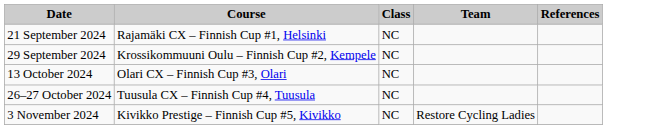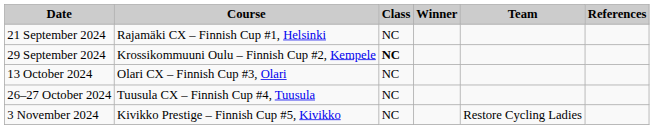+ column: Winner
29 September 2024 | Class: normal -> bold
